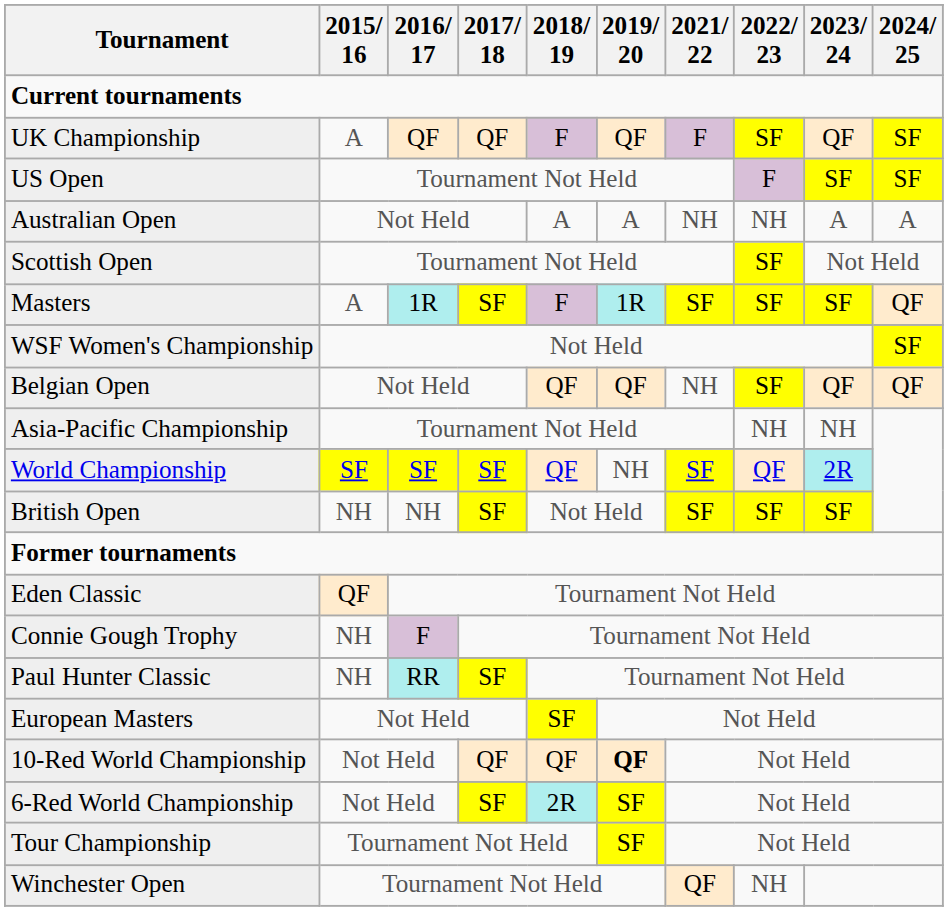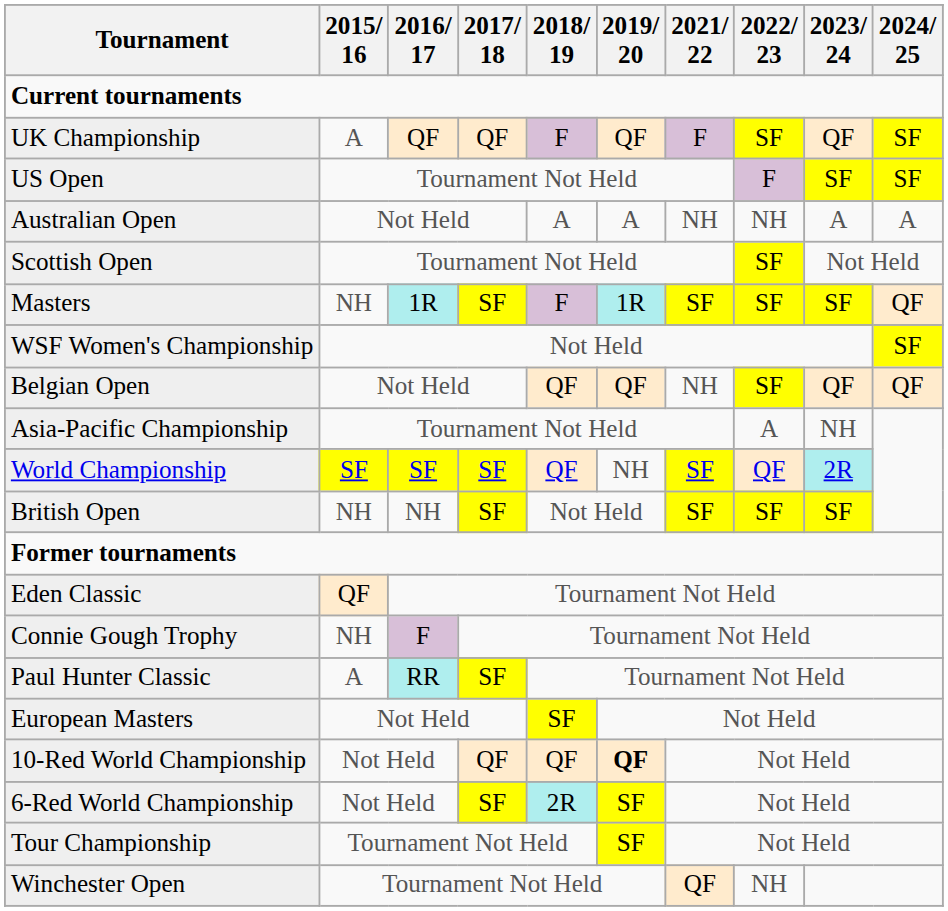Masters | 2015/ 16: A -> NH
Asia-Pacific Championship | 2022/ 23: NH -> A
Paul Hunter Classic | 2015/ 16: NH -> A
